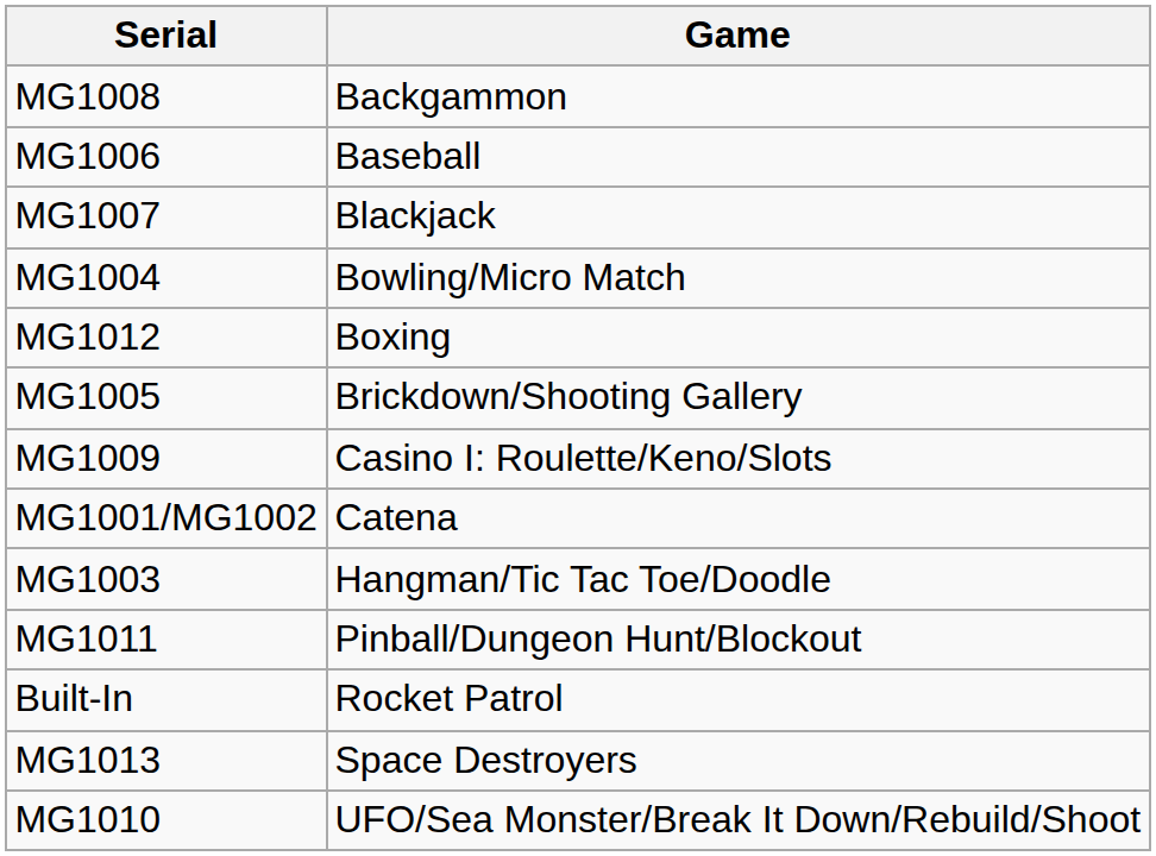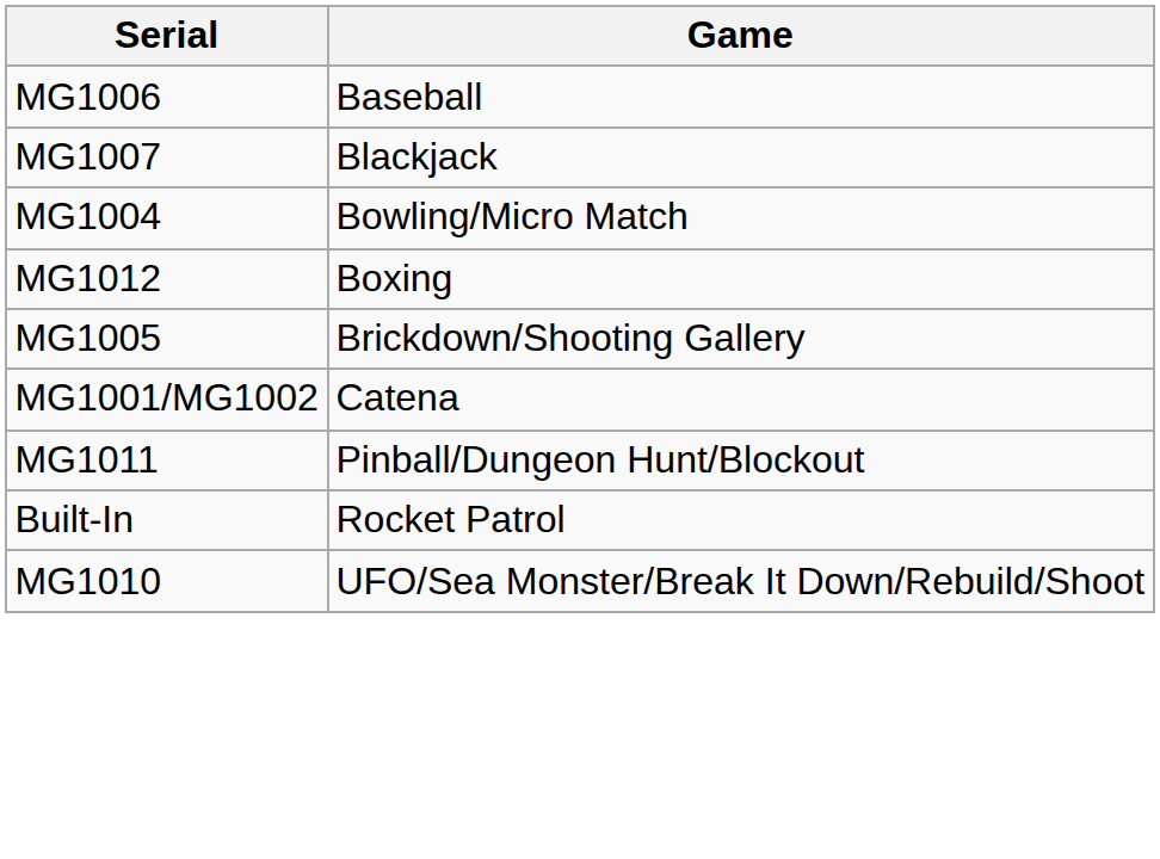- row: MG1008 | Backgammon
- row: MG1009 | Casino I: Roulette/Keno/Slots
- row: MG1003 | Hangman/Tic Tac Toe/Doodle
- row: MG1013 | Space Destroyers
